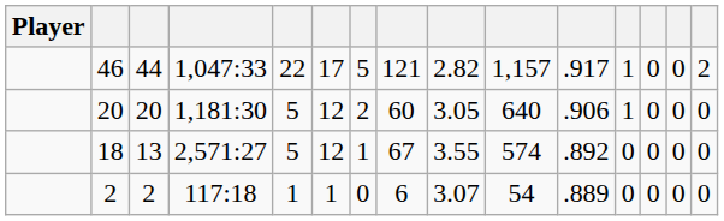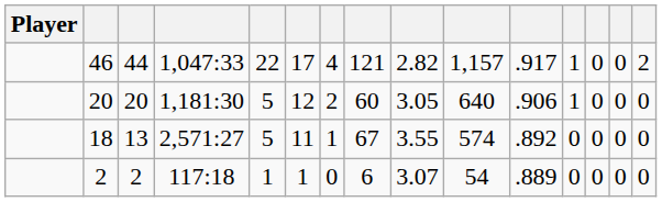46 | column 7: 5 -> 4
18 | column 6: 12 -> 11
